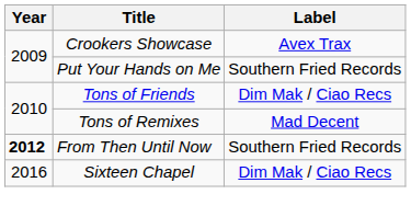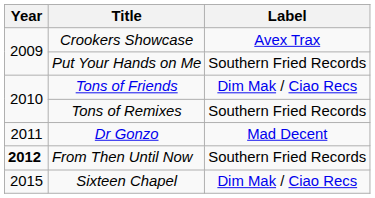Tons of Remixes | Label: Mad Decent -> Southern Fried Records
+ row: 2011 | Dr Gonzo | Mad Decent
Sixteen Chapel | Year: 2016 -> 2015
